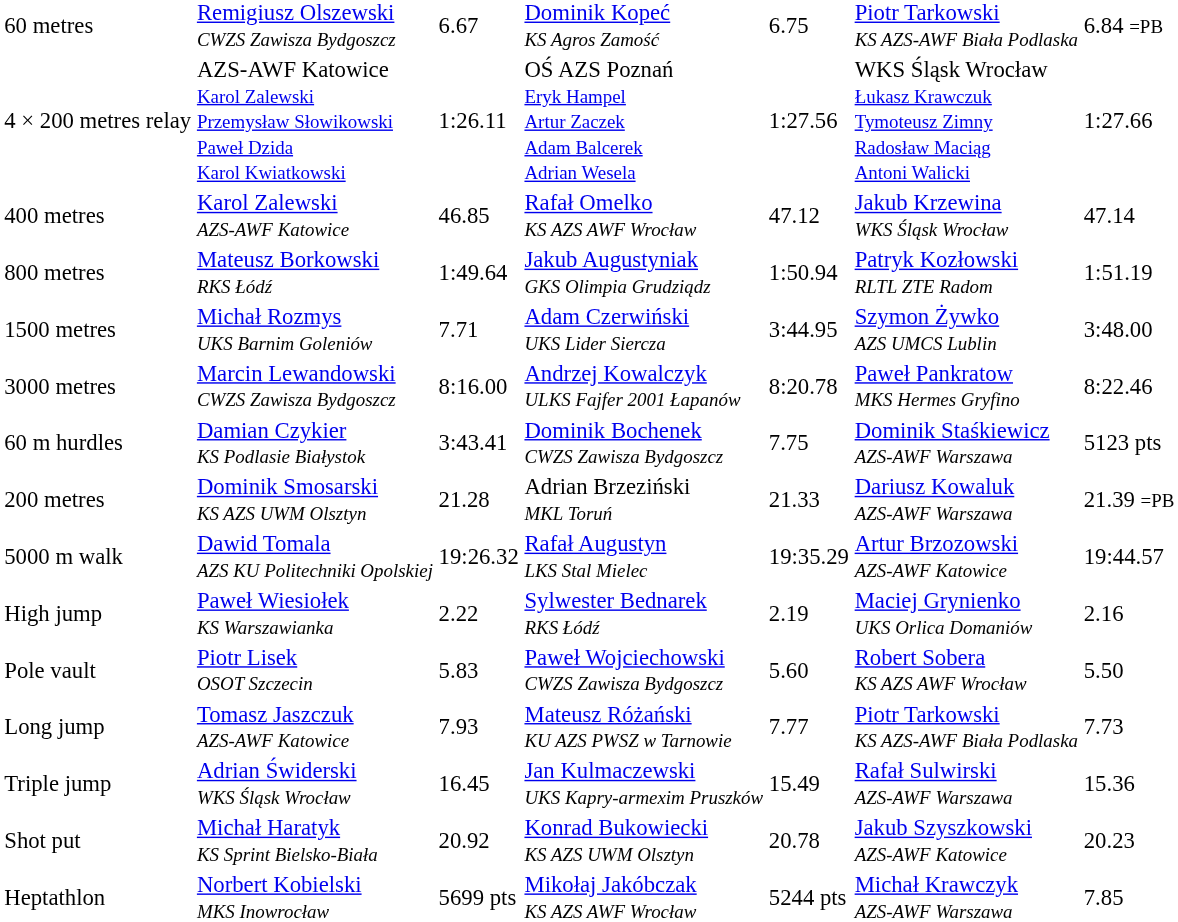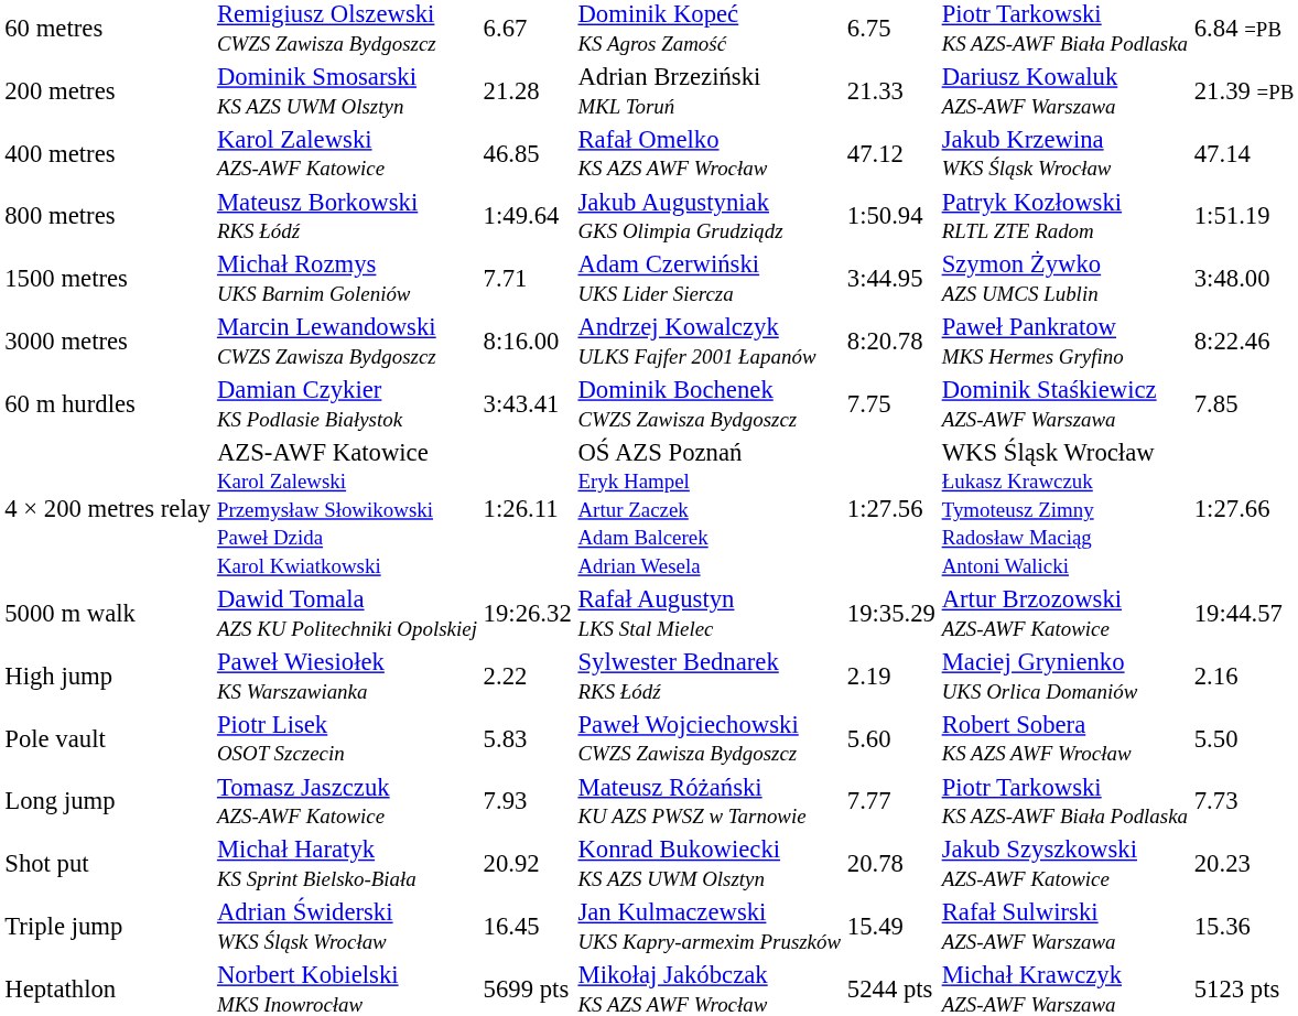rows swapped: 200 metres <-> 4 × 200 metres relay
60 m hurdles | column 7: 5123 pts -> 7.85
rows swapped: Triple jump <-> Shot put
Heptathlon | column 7: 7.85 -> 5123 pts
